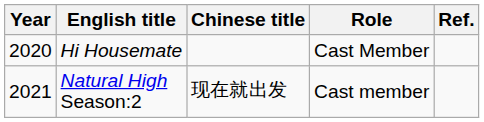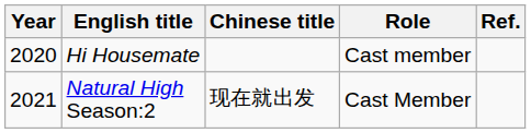Hi Housemate | Role: Cast Member -> Cast member
Natural High Season:2 | Role: Cast member -> Cast Member
